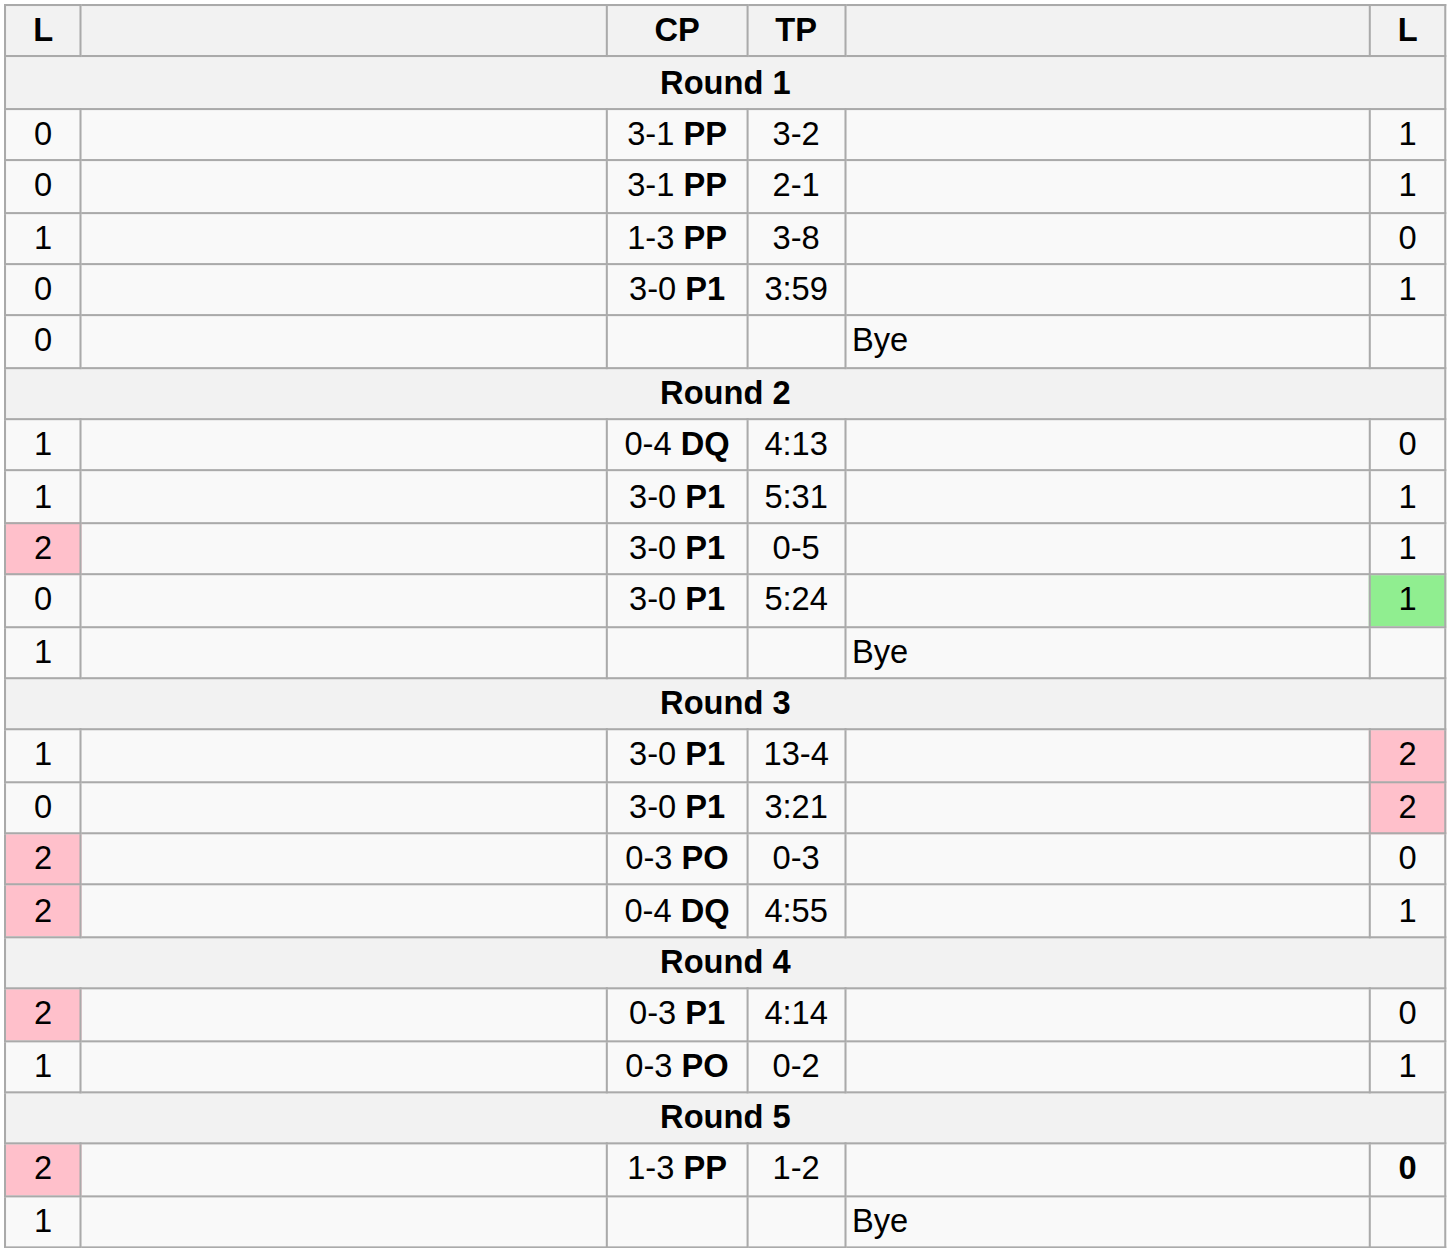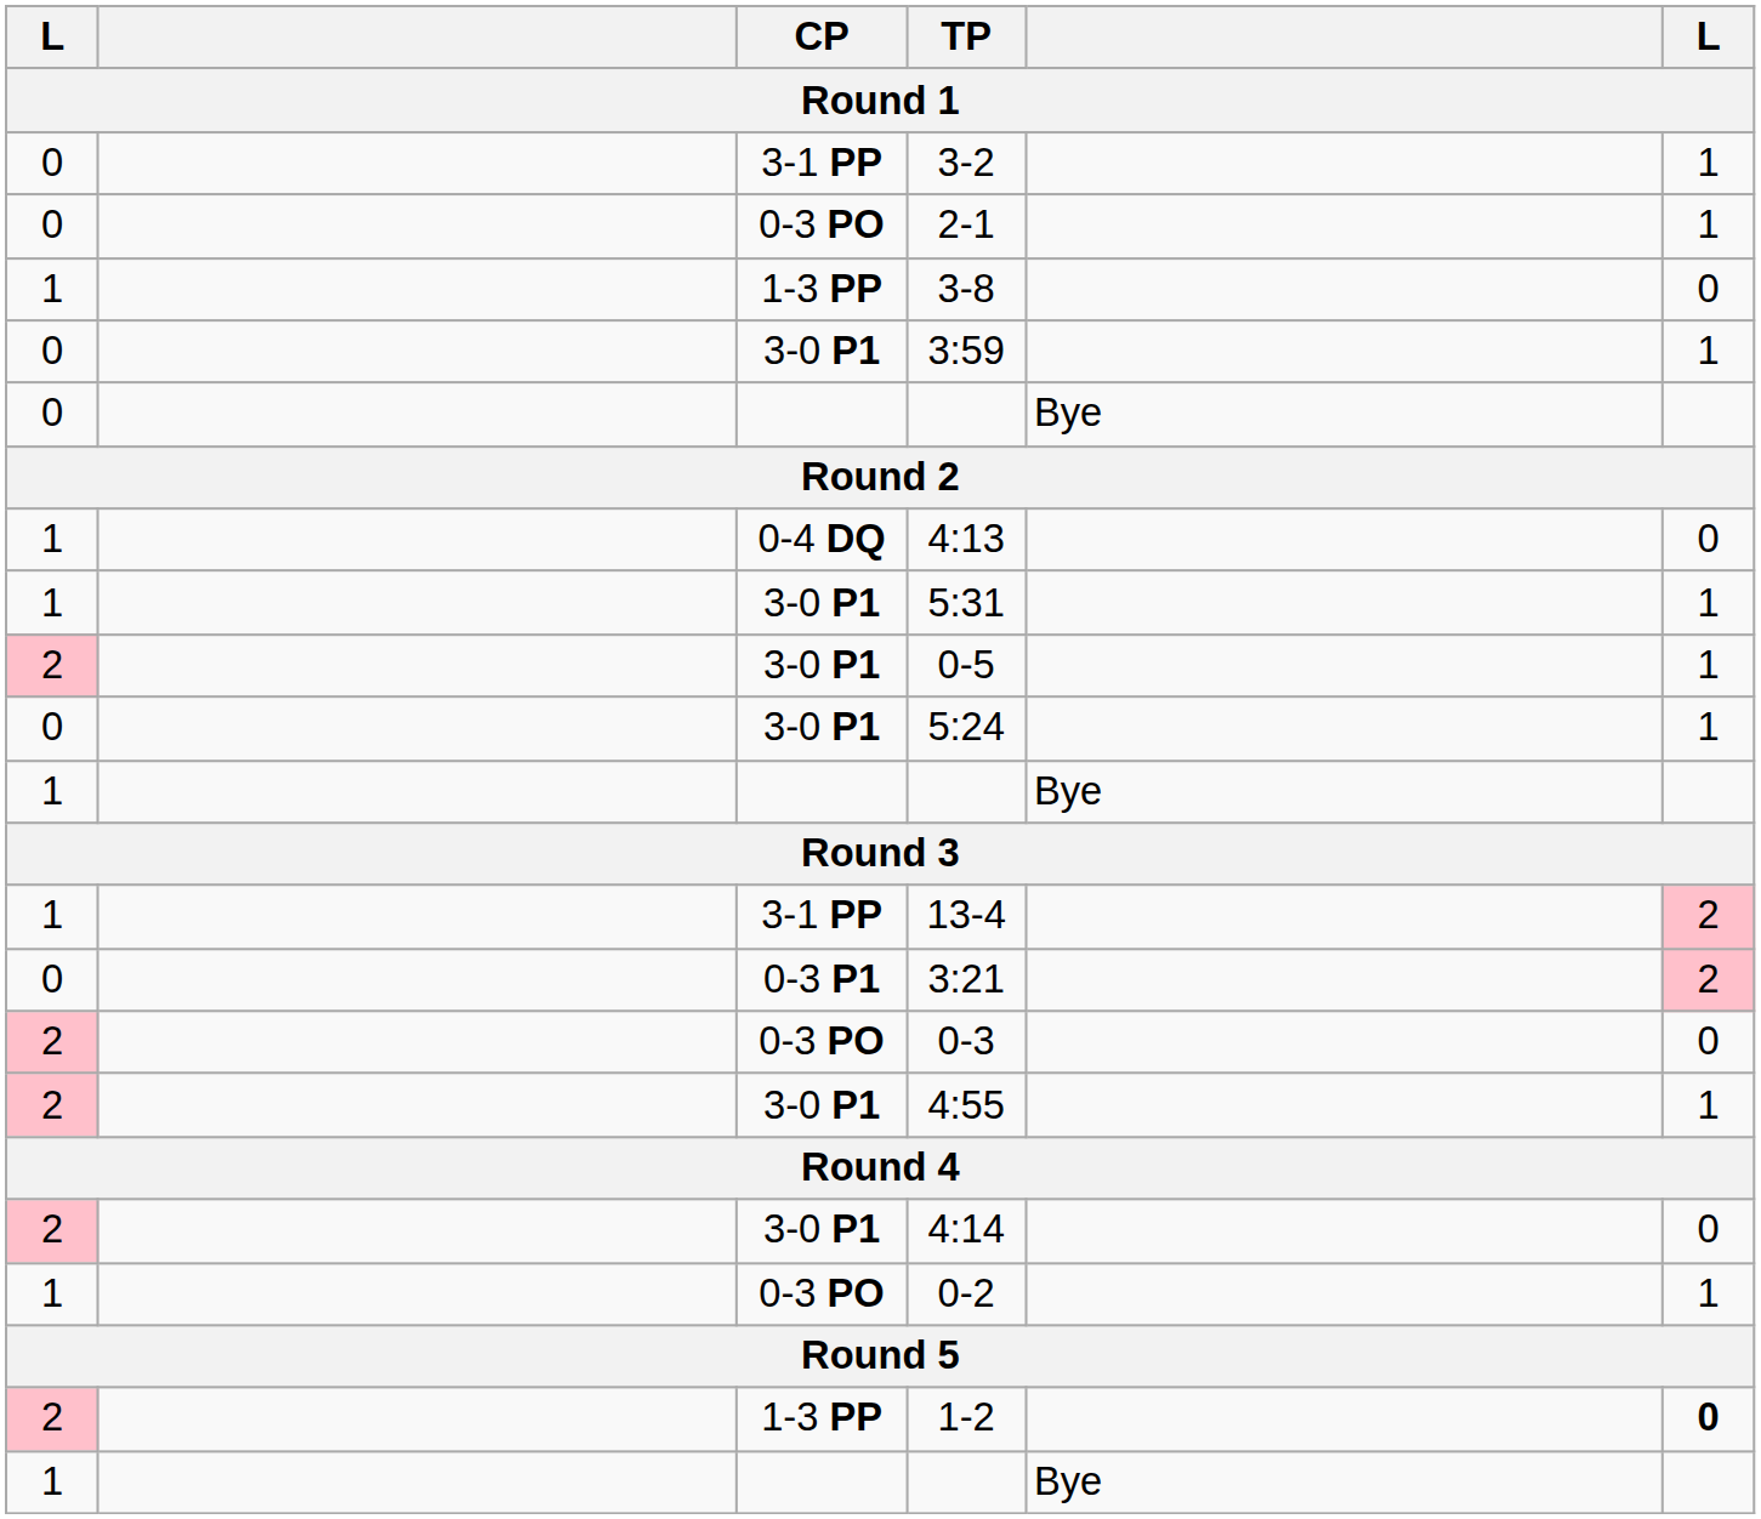2-1 | CP: 3-1 PP -> 0-3 PO
5:24 | column 6: lightgreen background -> no background
13-4 | CP: 3-0 P1 -> 3-1 PP
3:21 | CP: 3-0 P1 -> 0-3 P1
4:55 | CP: 0-4 DQ -> 3-0 P1
4:14 | CP: 0-3 P1 -> 3-0 P1
